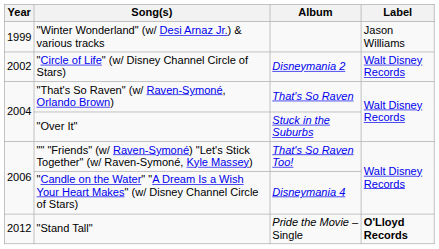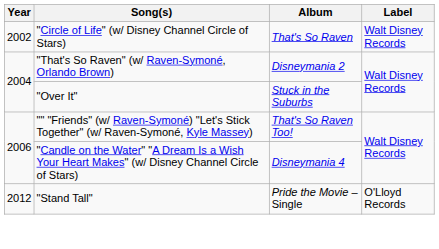- row: 1999 | "Winter Wonderland" (w/ Desi Arnaz Jr.) & various tracks | Jason Williams
"Circle of Life" (w/ Disney Channel Circle of Stars) | Album: Disneymania 2 -> That's So Raven
"That's So Raven" (w/ Raven-Symoné, Orlando Brown) | Album: That's So Raven -> Disneymania 2
"Stand Tall" | Label: bold -> normal
